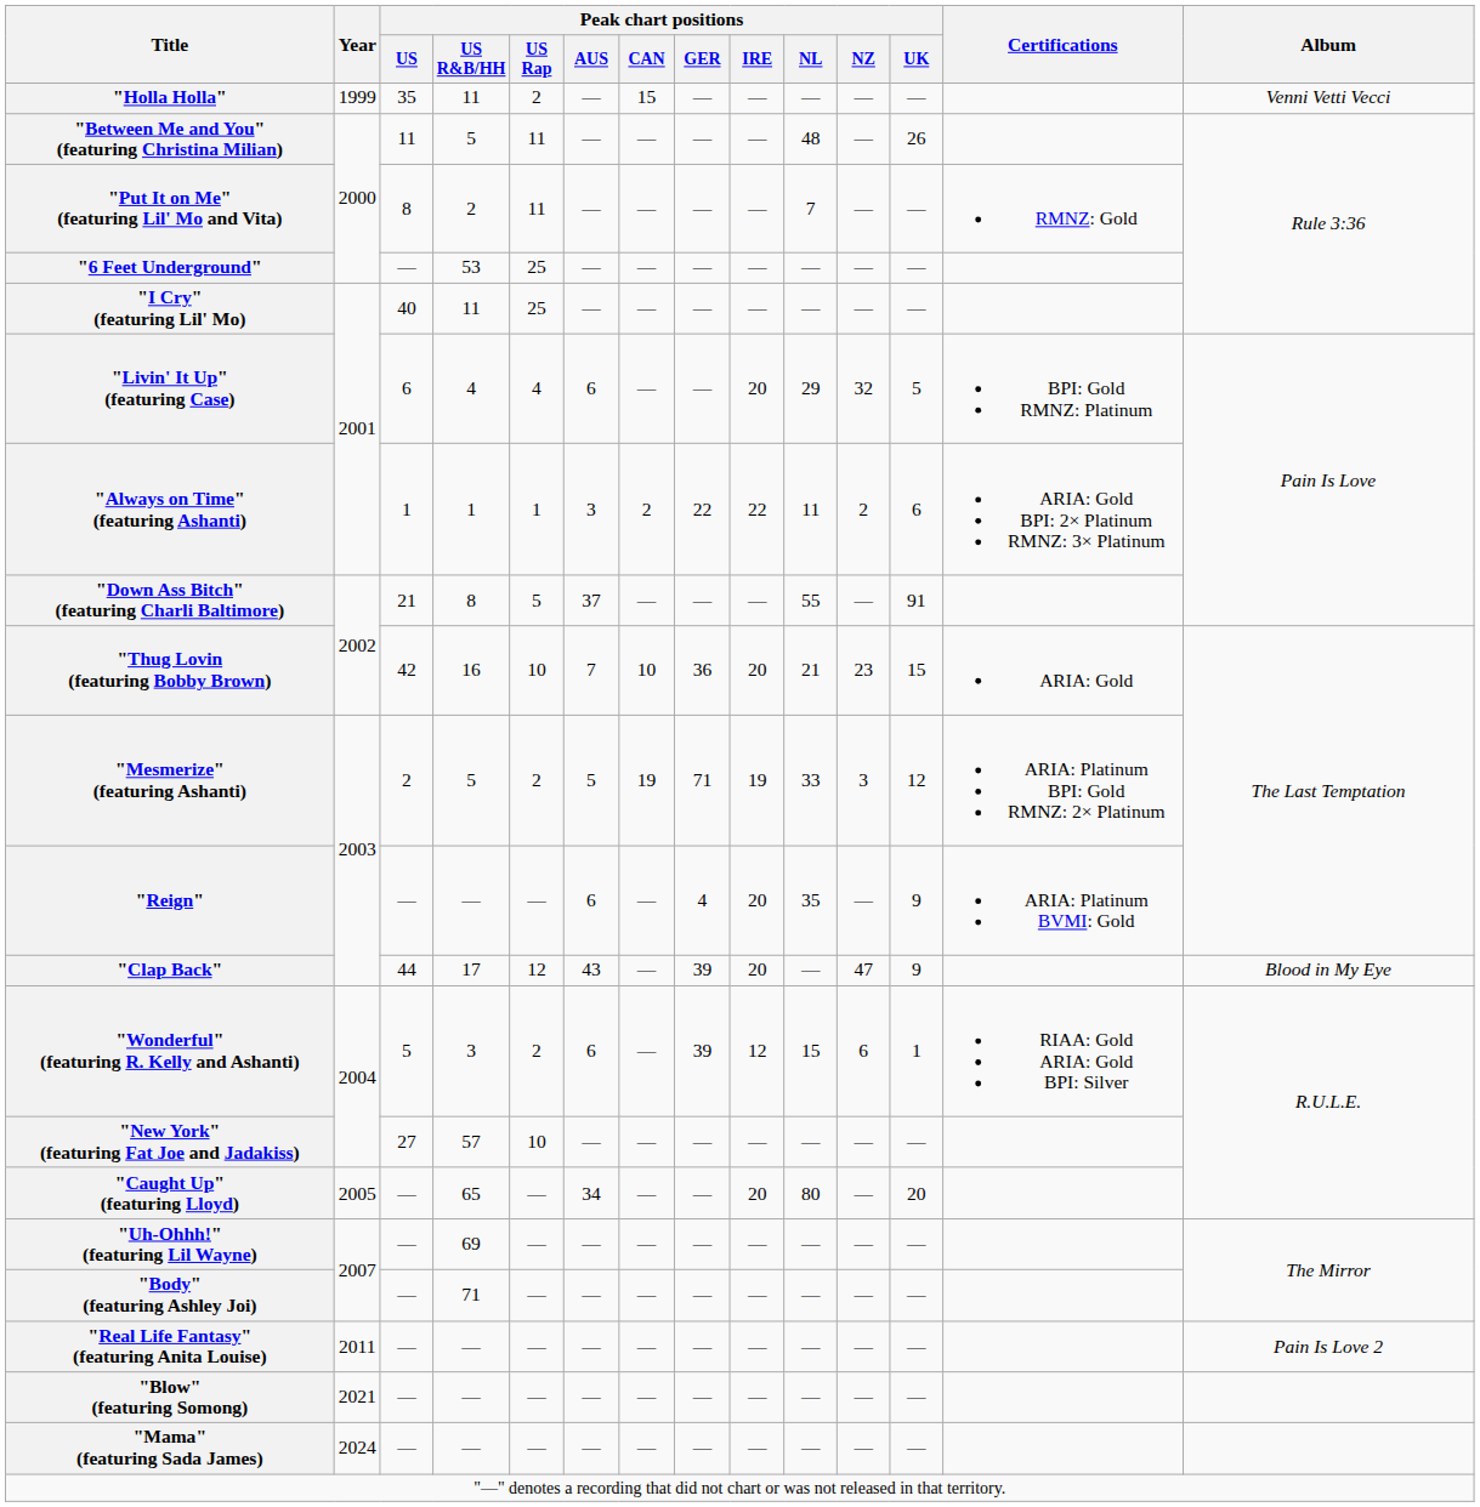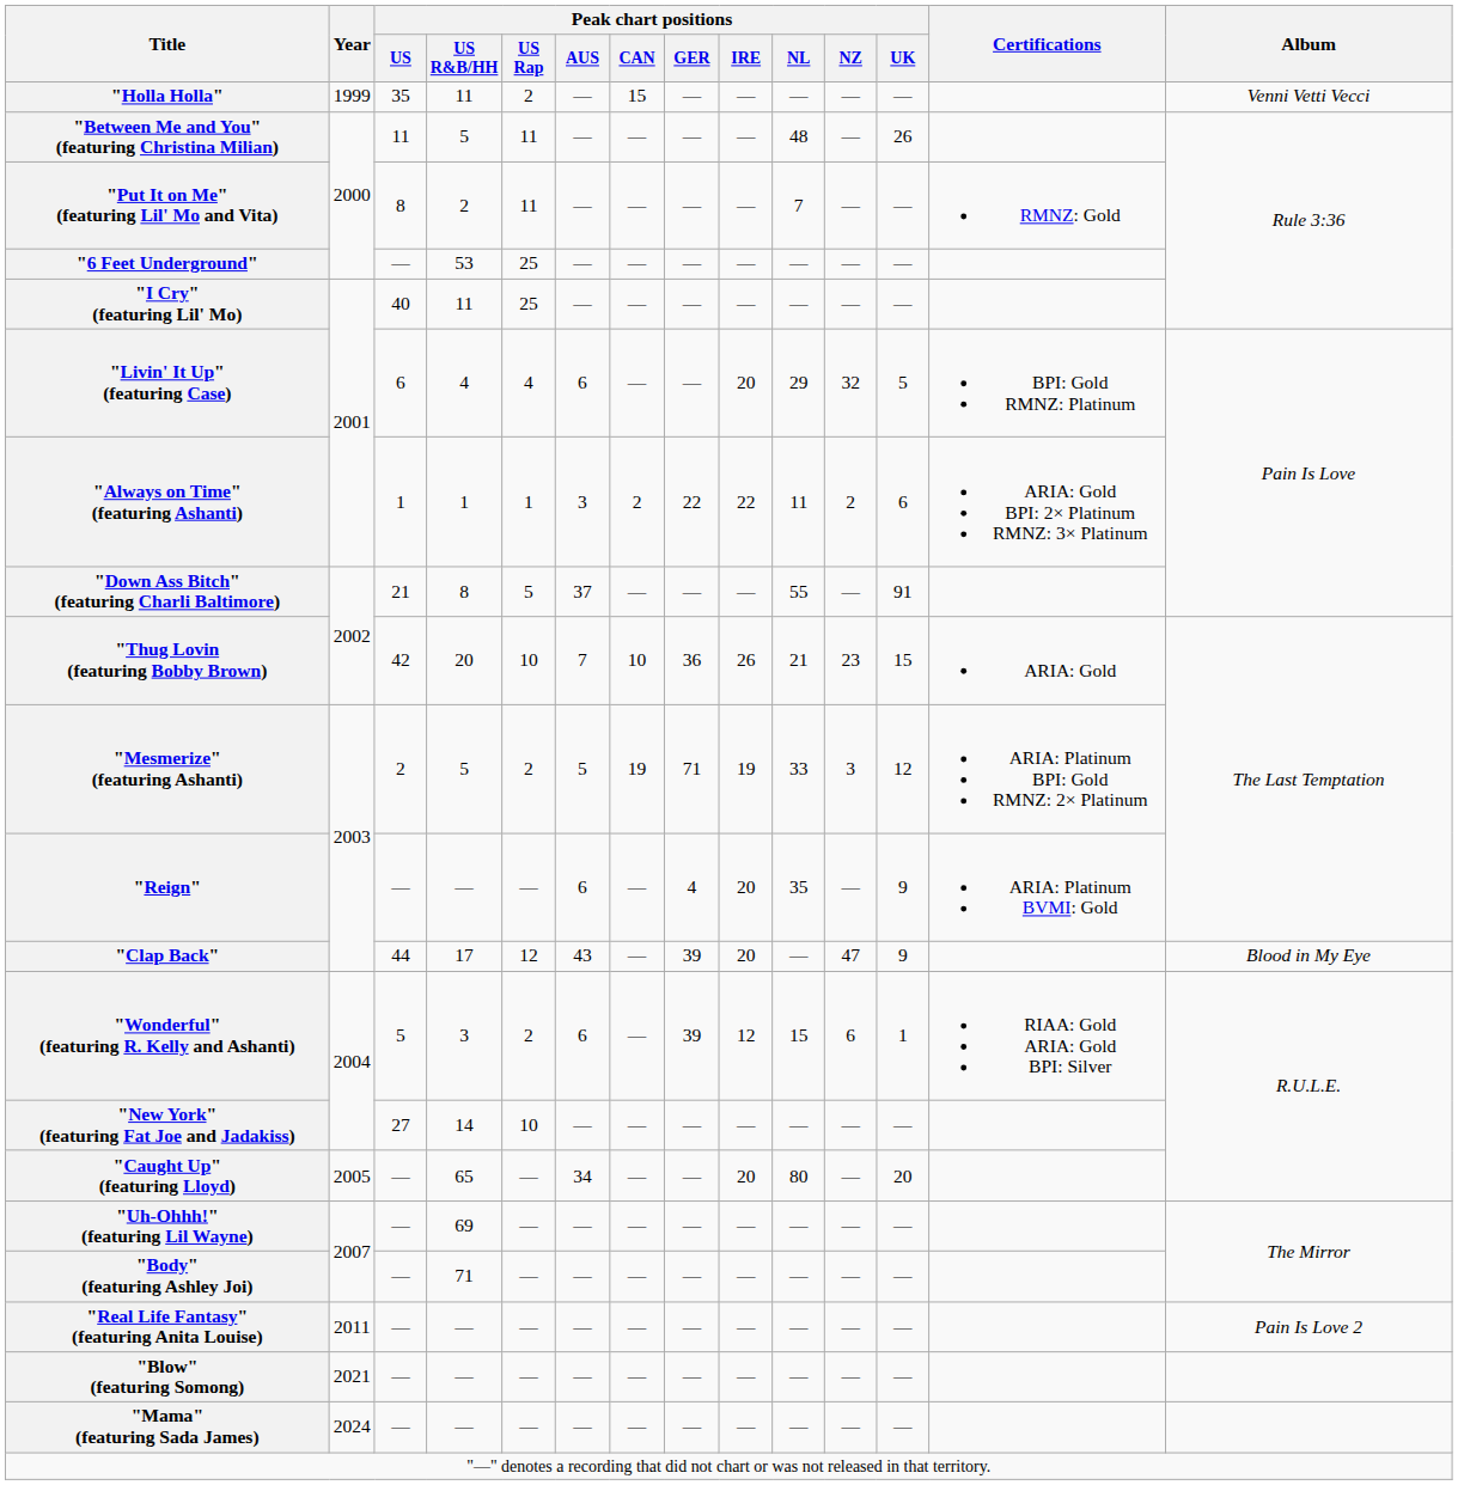"Thug Lovin (featuring Bobby Brown) | Peak chart positions / US R&B/HH: 16 -> 20
"Thug Lovin (featuring Bobby Brown) | Peak chart positions / IRE: 20 -> 26
"New York" (featuring Fat Joe and Jadakiss) | Peak chart positions / US R&B/HH: 57 -> 14
